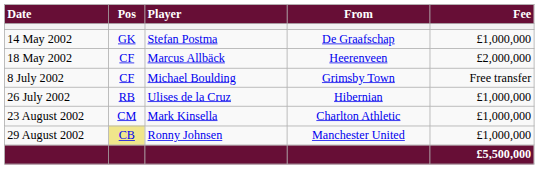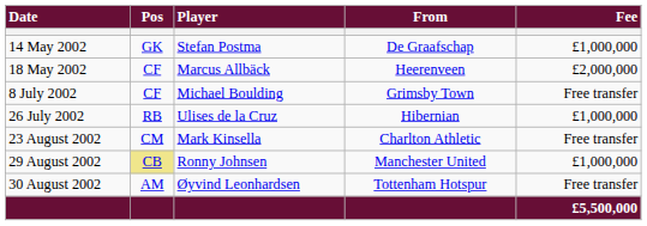23 August 2002 | Fee: £1,000,000 -> Free transfer
+ row: 30 August 2002 | AM | Øyvind Leonhardsen | Tottenham Hotspur | Free transfer
